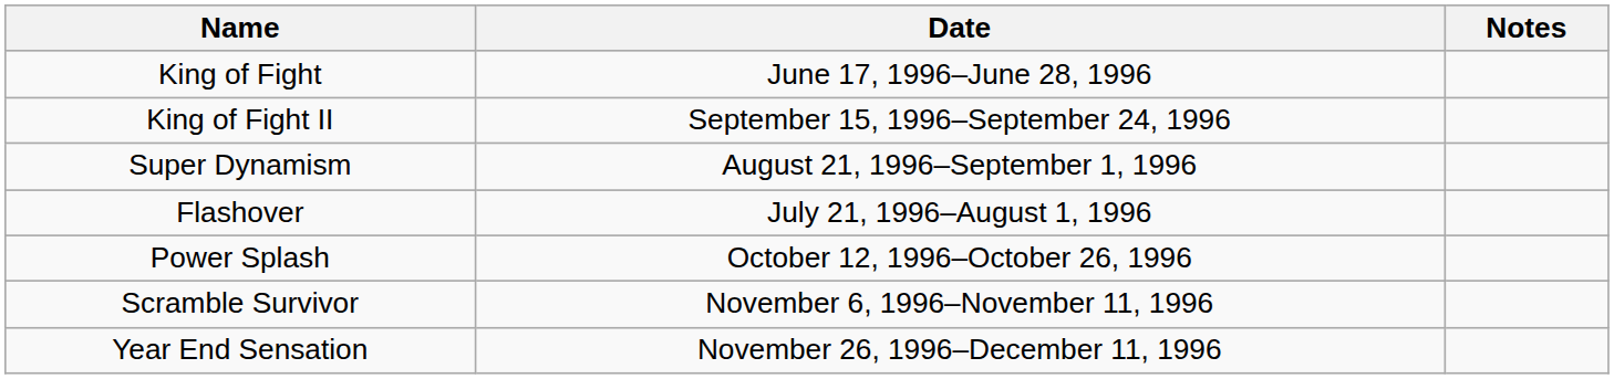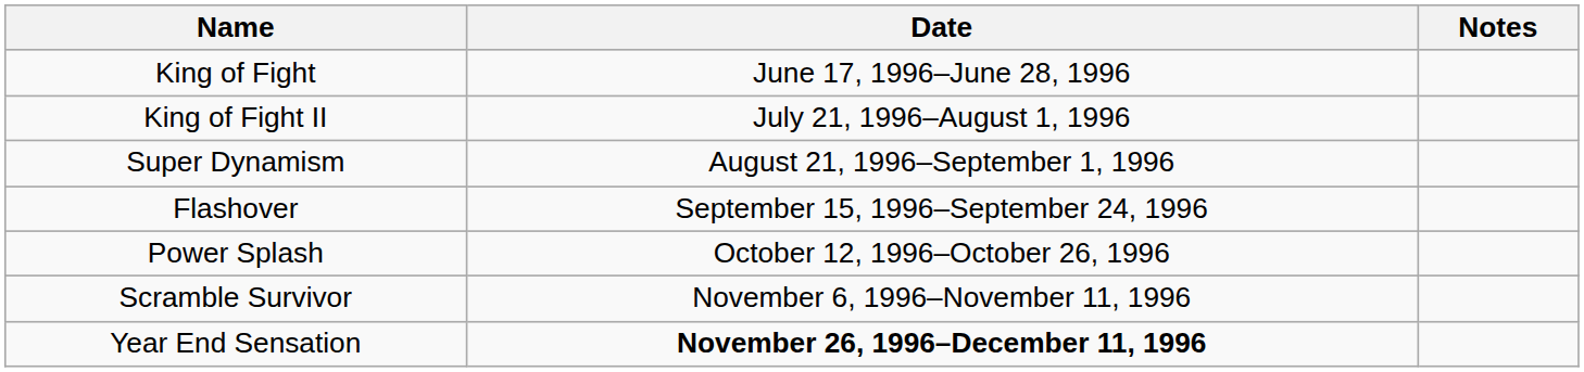King of Fight II | Date: September 15, 1996–September 24, 1996 -> July 21, 1996–August 1, 1996
Flashover | Date: July 21, 1996–August 1, 1996 -> September 15, 1996–September 24, 1996
Year End Sensation | Date: normal -> bold
